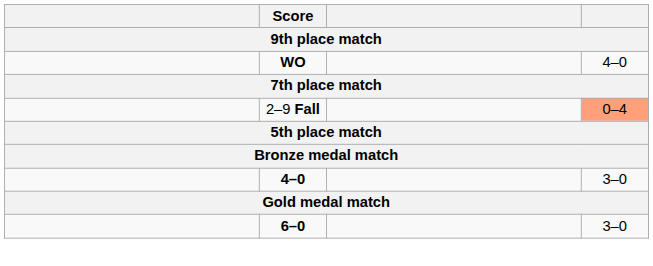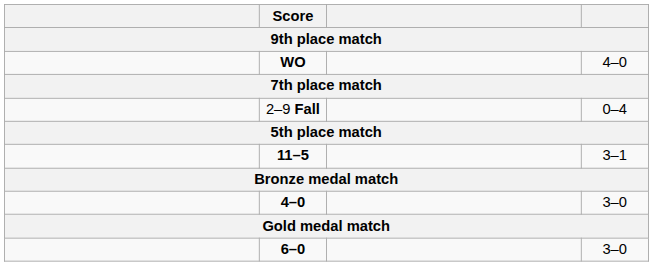2–9 Fall | column 4: lightsalmon background -> no background
+ row: 11–5 | 3–1
